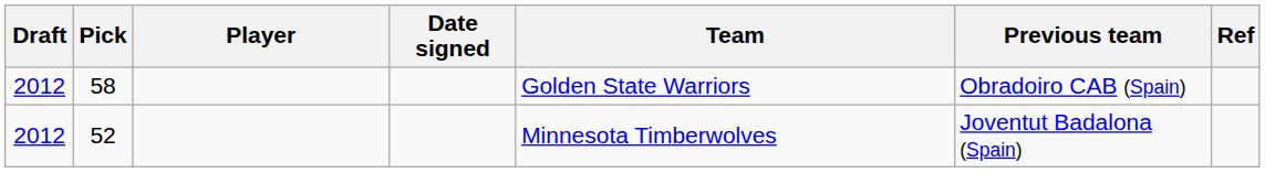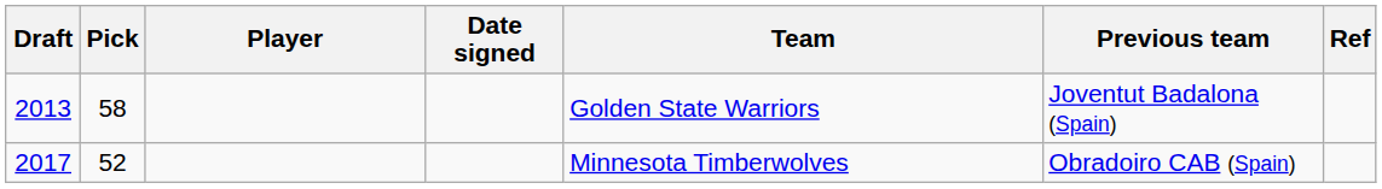58 | Draft: 2012 -> 2013
58 | Previous team: Obradoiro CAB (Spain) -> Joventut Badalona (Spain)
52 | Draft: 2012 -> 2017
52 | Previous team: Joventut Badalona (Spain) -> Obradoiro CAB (Spain)
